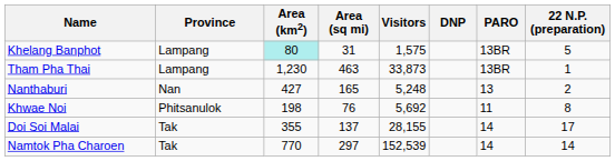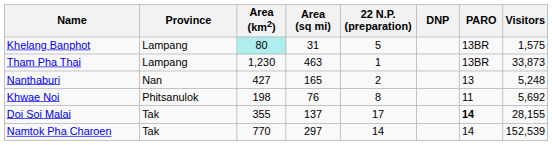columns swapped: 22 N.P. (preparation) <-> Visitors
Doi Soi Malai | PARO: normal -> bold
